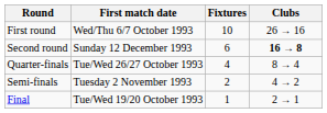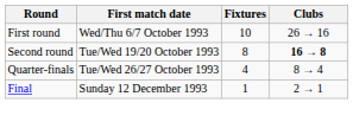Second round | First match date: Sunday 12 December 1993 -> Tue/Wed 19/20 October 1993
Second round | Fixtures: 6 -> 8
- row: Semi-finals | Tuesday 2 November 1993 | 2 | 4 → 2
Final | First match date: Tue/Wed 19/20 October 1993 -> Sunday 12 December 1993
